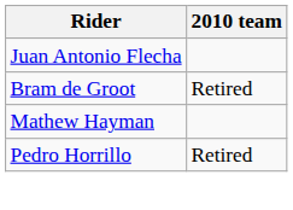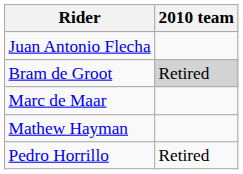Bram de Groot | 2010 team: no background -> lightgrey background
+ row: Marc de Maar
